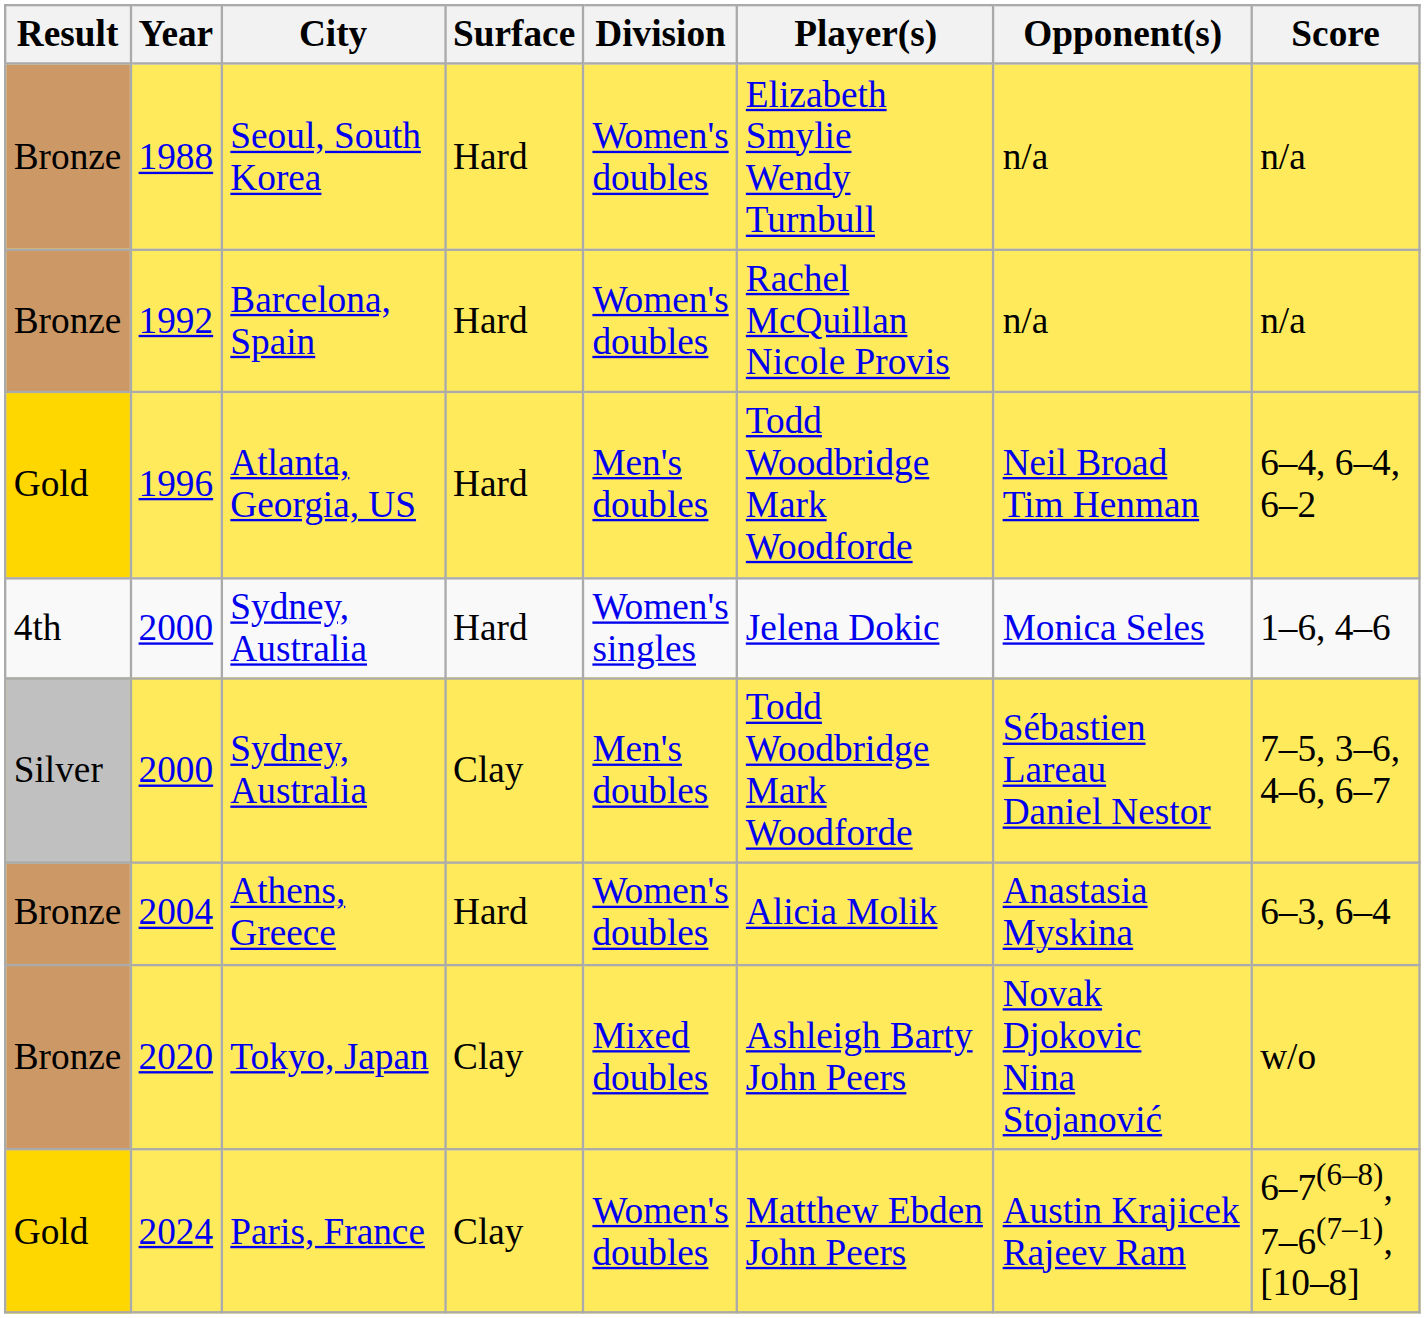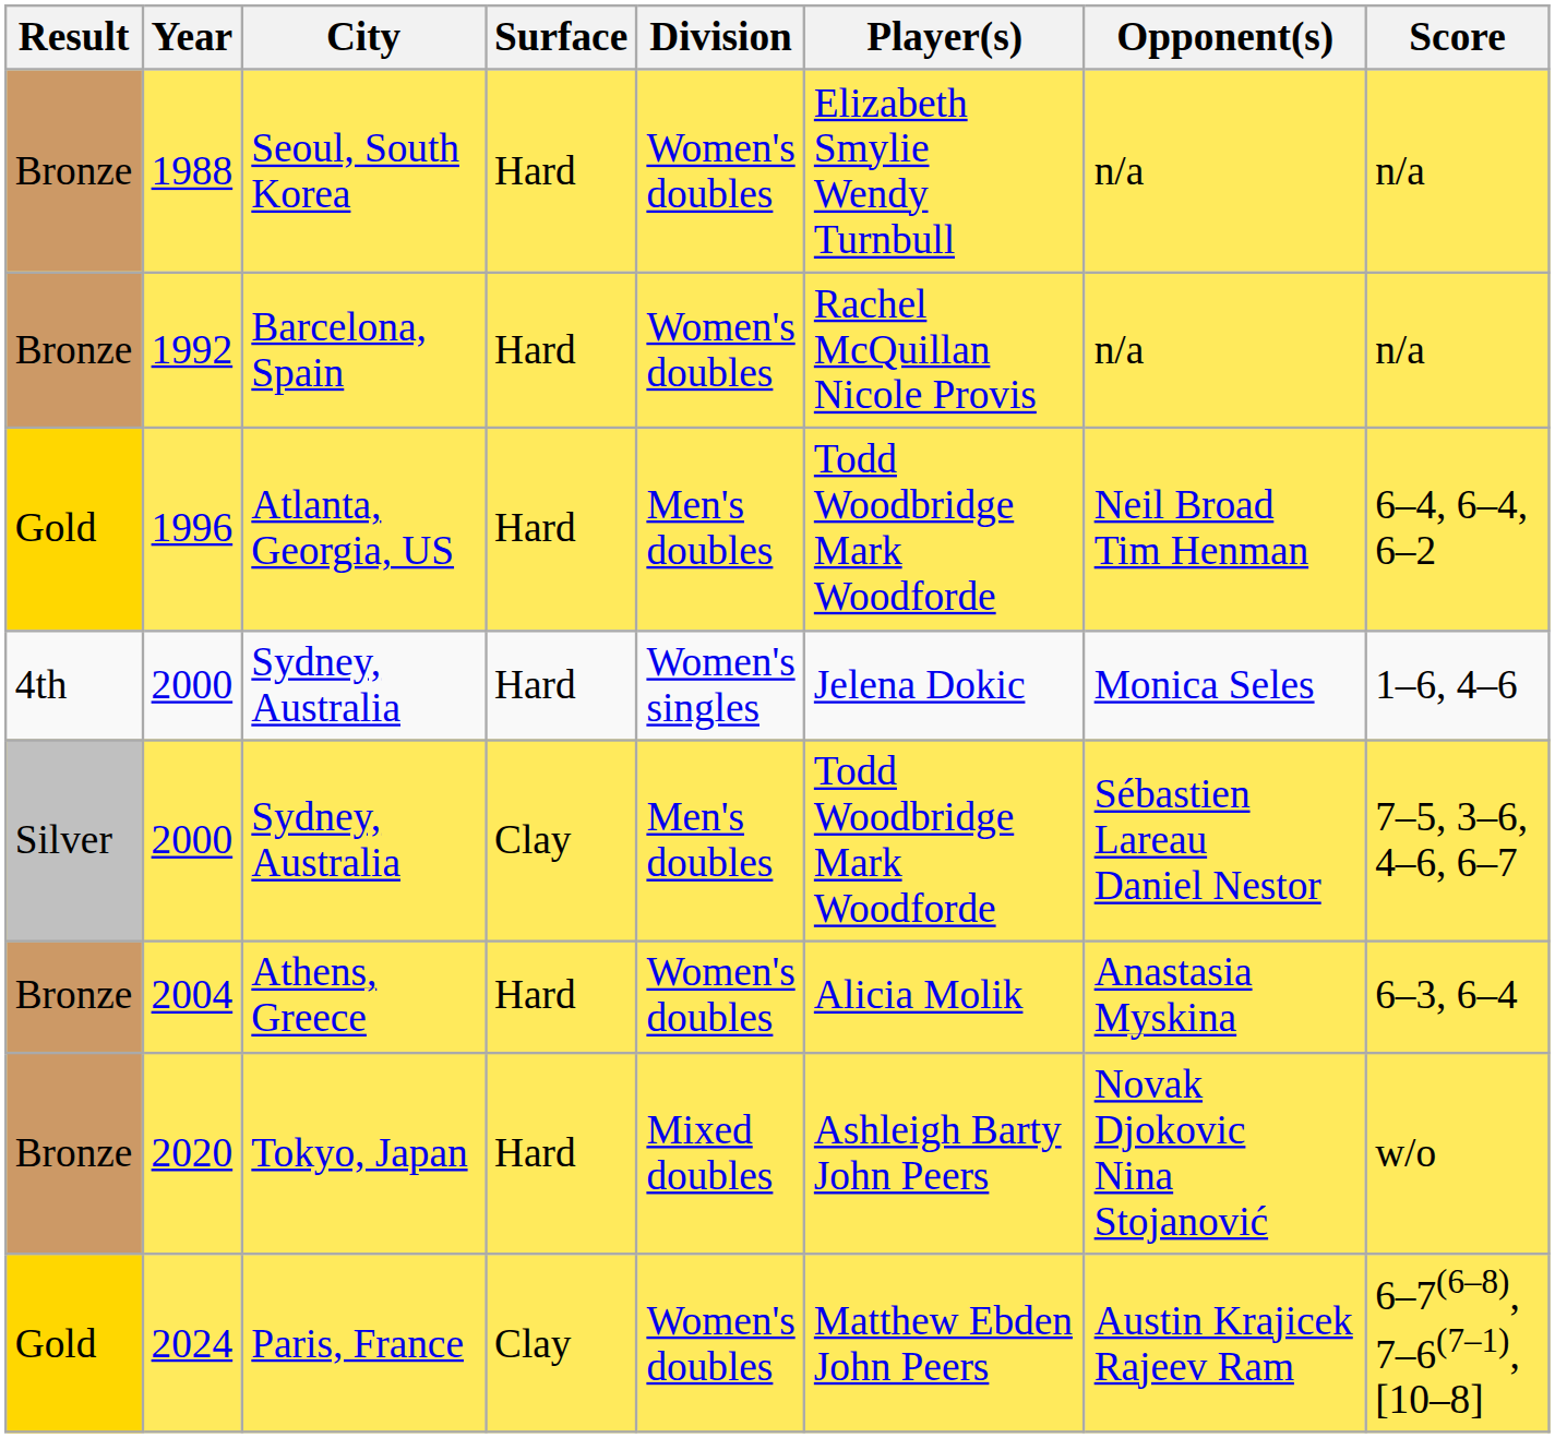2020 | Surface: Clay -> Hard
